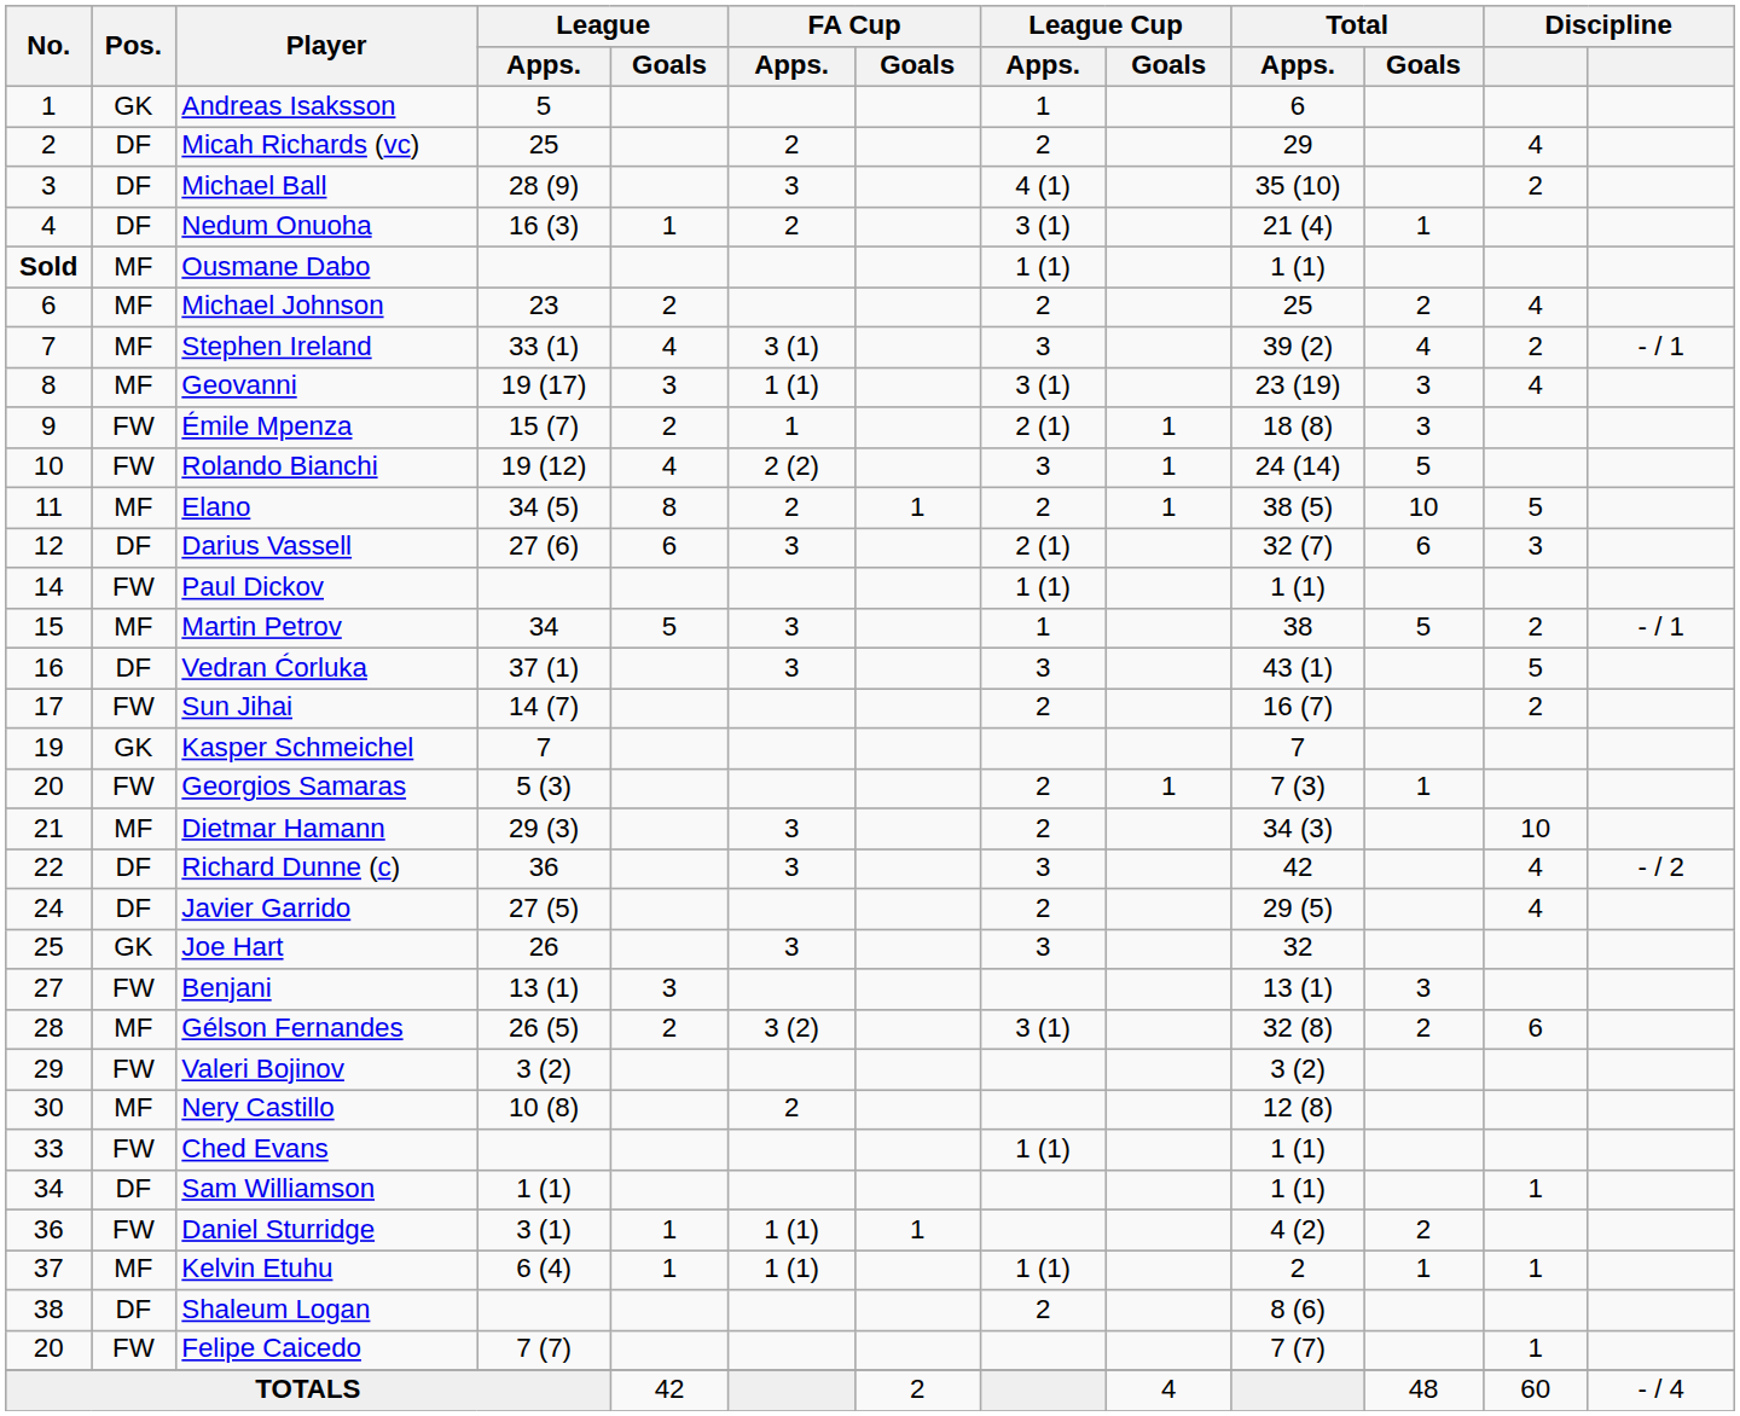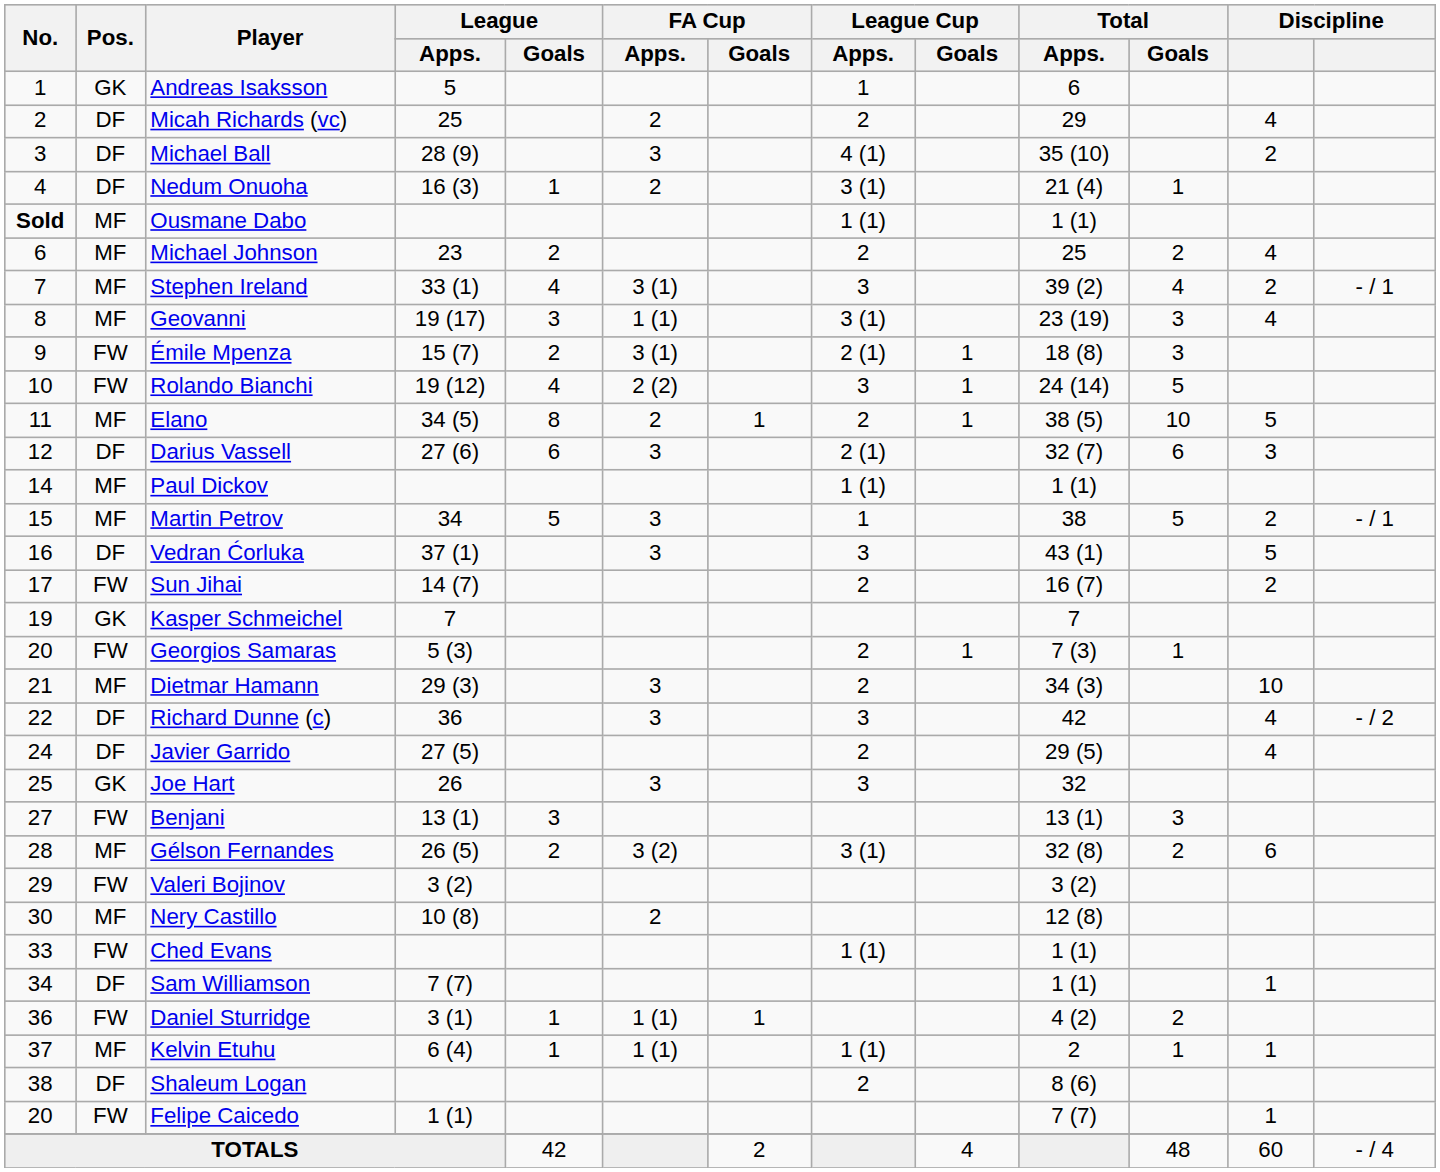Émile Mpenza | FA Cup / Apps.: 1 -> 3 (1)
Paul Dickov | Pos.: FW -> MF
Sam Williamson | League / Apps.: 1 (1) -> 7 (7)
Felipe Caicedo | League / Apps.: 7 (7) -> 1 (1)
